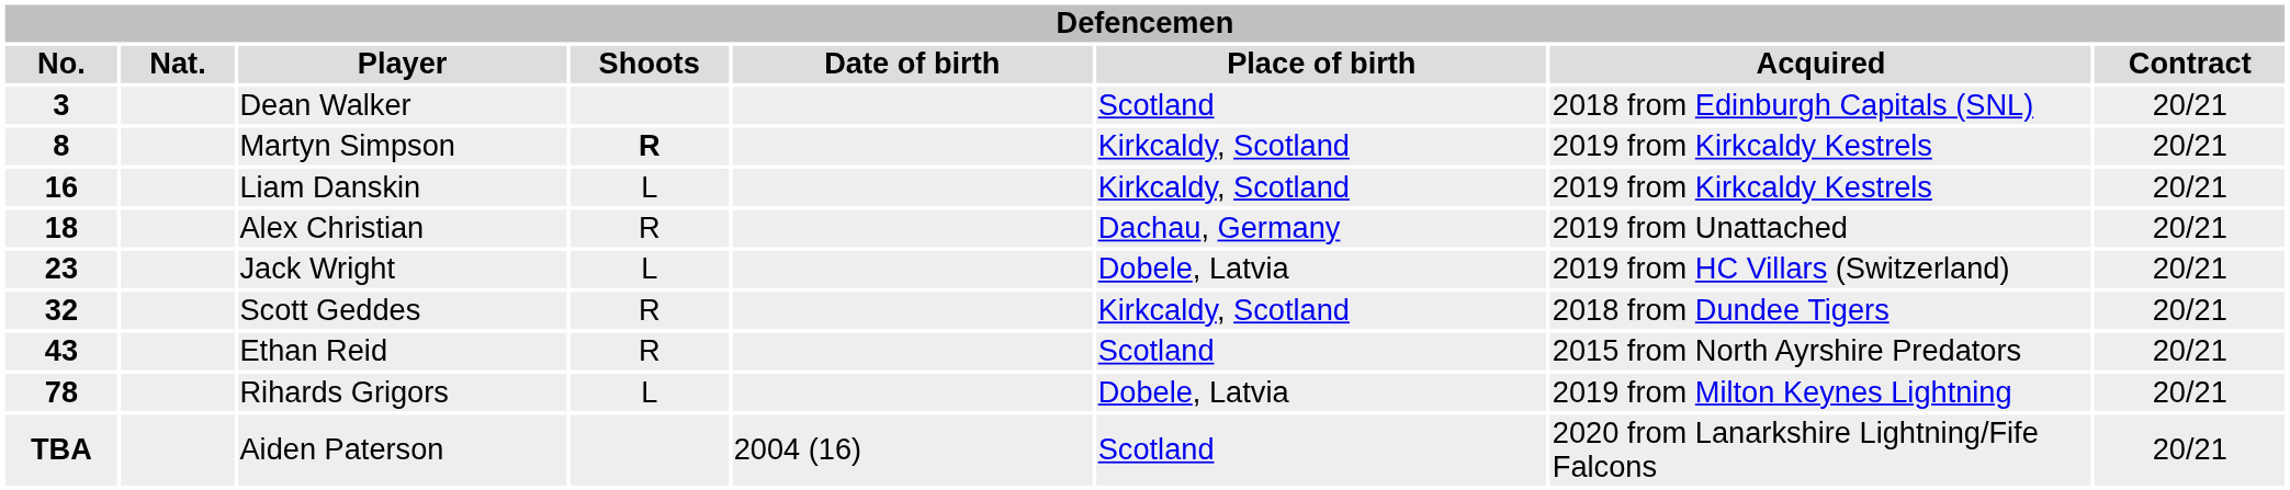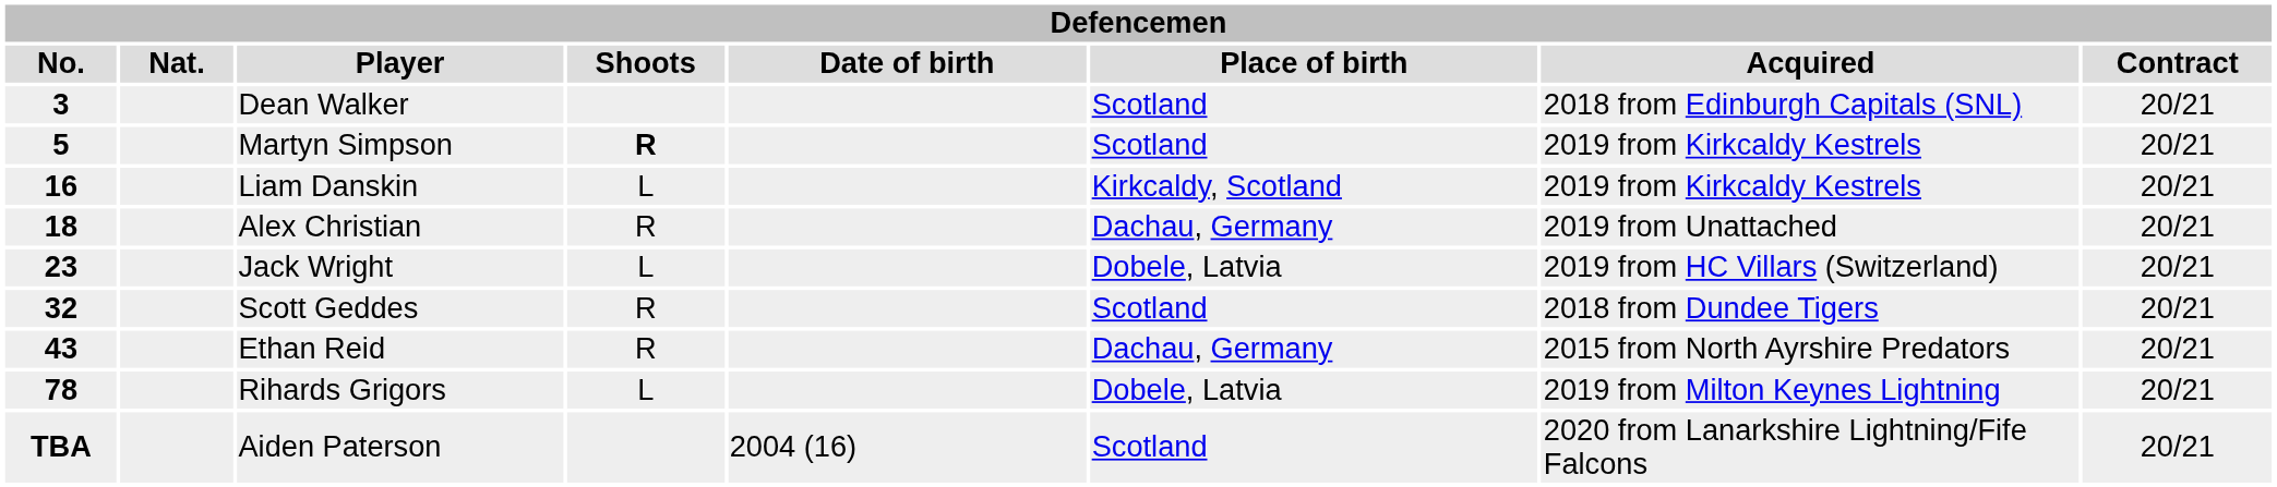Martyn Simpson | No.: 8 -> 5
Martyn Simpson | Place of birth: Kirkcaldy, Scotland -> Scotland
Scott Geddes | Place of birth: Kirkcaldy, Scotland -> Scotland
Ethan Reid | Place of birth: Scotland -> Dachau, Germany
